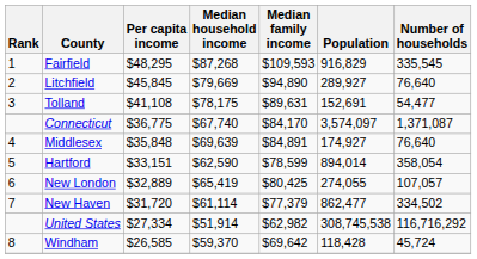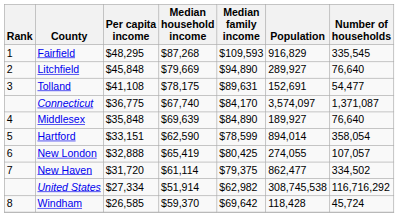Litchfield | Per capita income: $45,845 -> $45,848
Middlesex | Median family income: $84,891 -> $84,890
Middlesex | Population: 174,927 -> 189,927
New London | Per capita income: $32,889 -> $32,888
New Haven | Median family income: $77,379 -> $79,375
